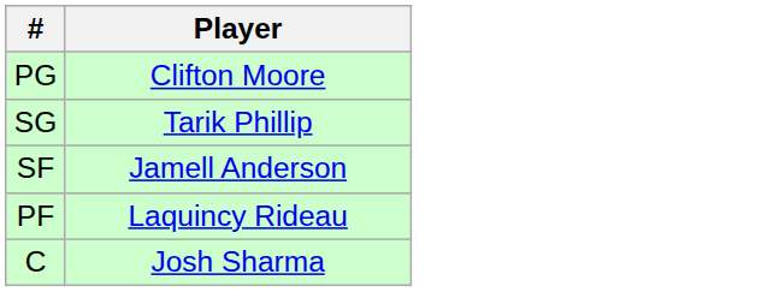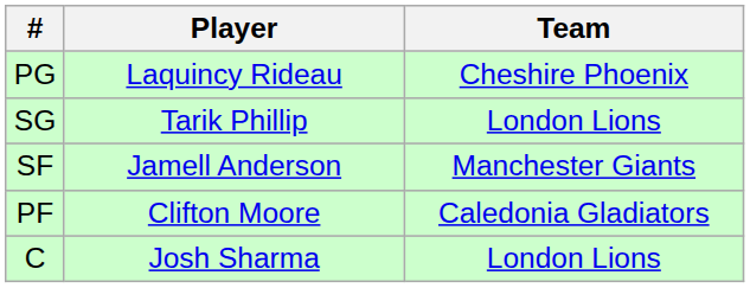+ column: Team | Cheshire Phoenix | London Lions | Manchester Giants | Caledonia Gladiators | London Lions
PG | Player: Clifton Moore -> Laquincy Rideau
PF | Player: Laquincy Rideau -> Clifton Moore
